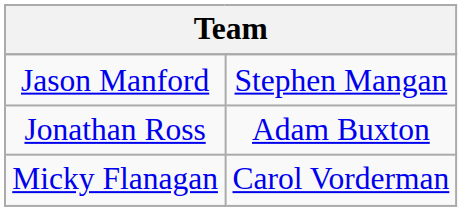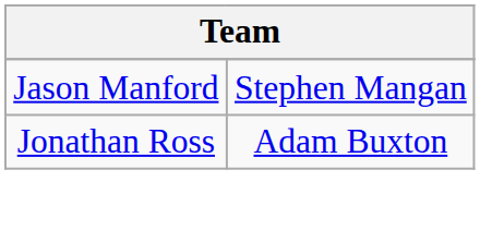- row: Micky Flanagan | Carol Vorderman
